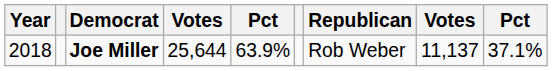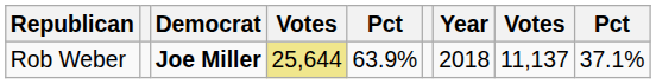columns swapped: Year <-> Republican
Joe Miller | column 4: no background -> khaki background
